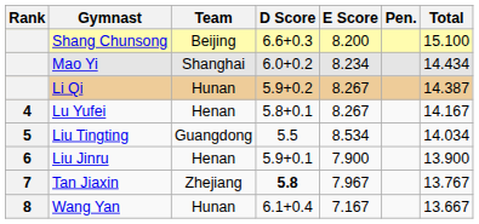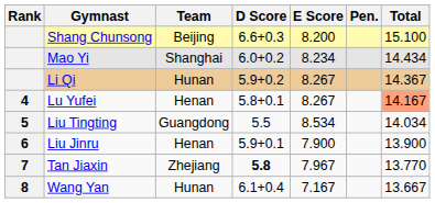Li Qi | Total: 14.387 -> 14.367
Lu Yufei | Total: no background -> lightsalmon background
Tan Jiaxin | Total: 13.767 -> 13.770
